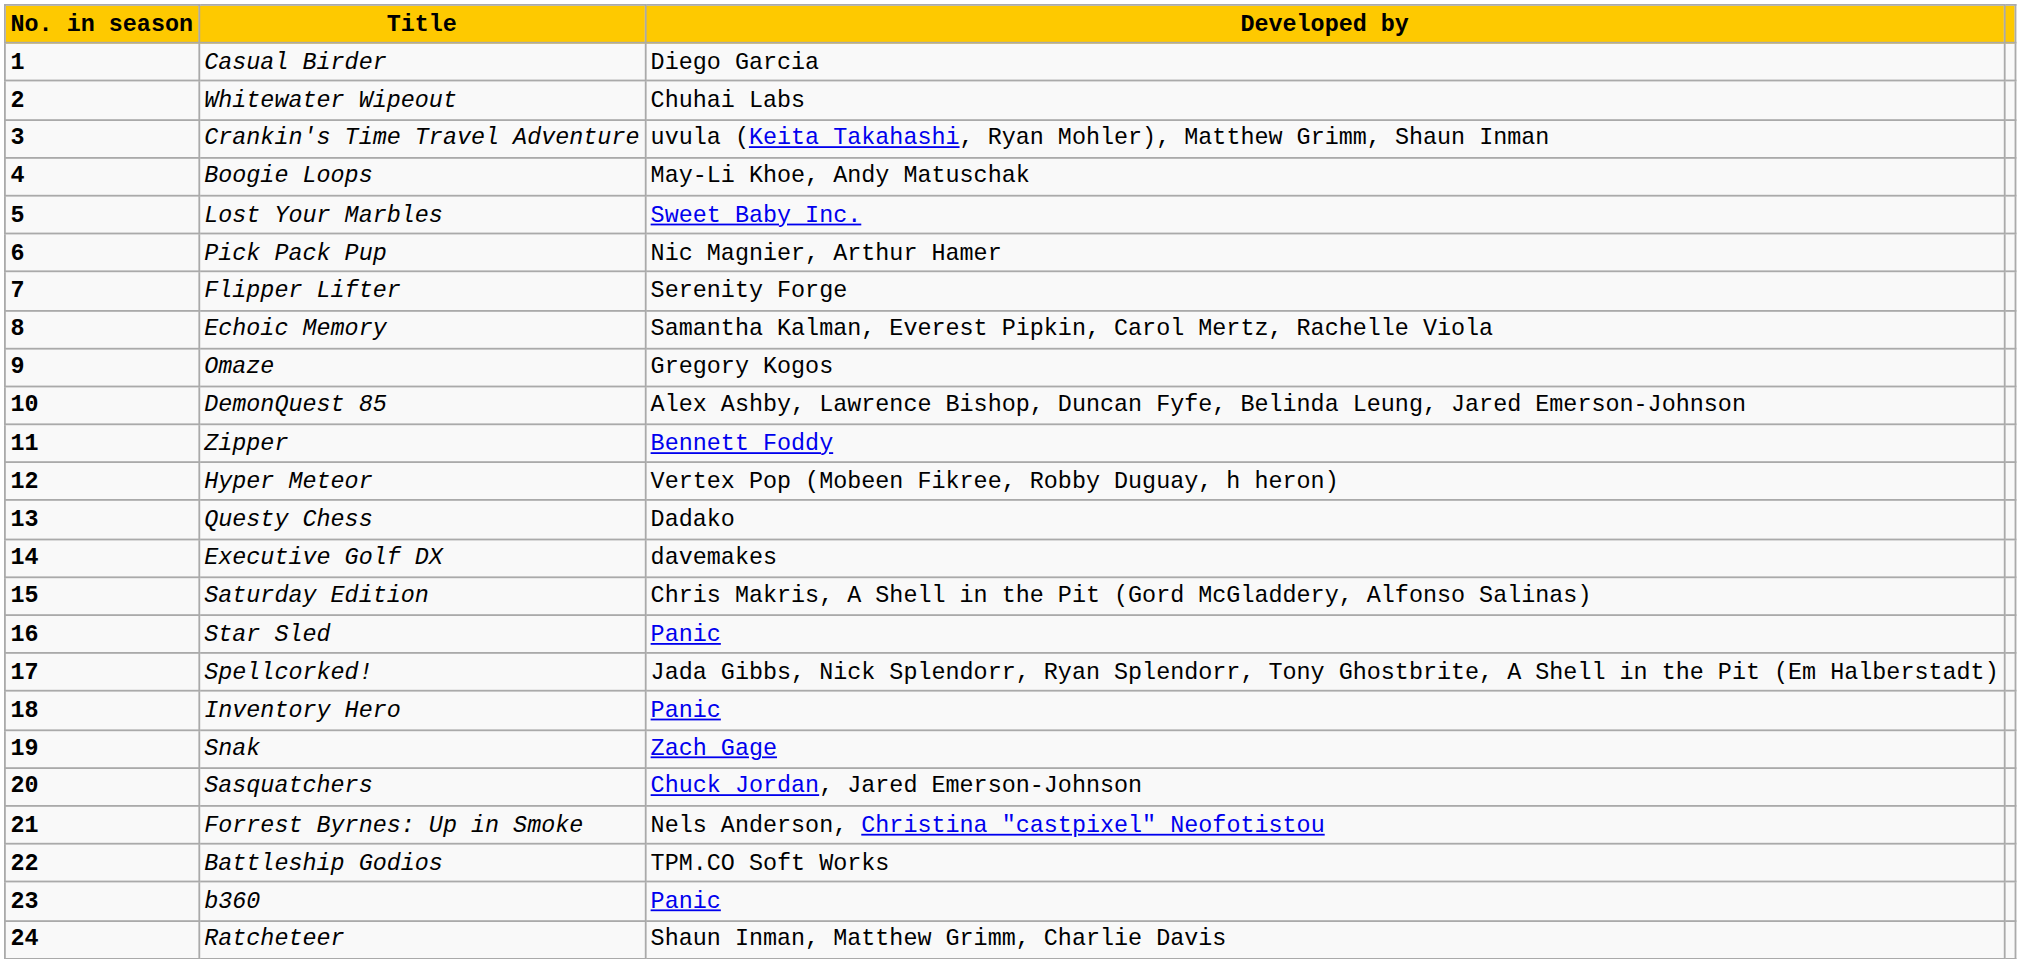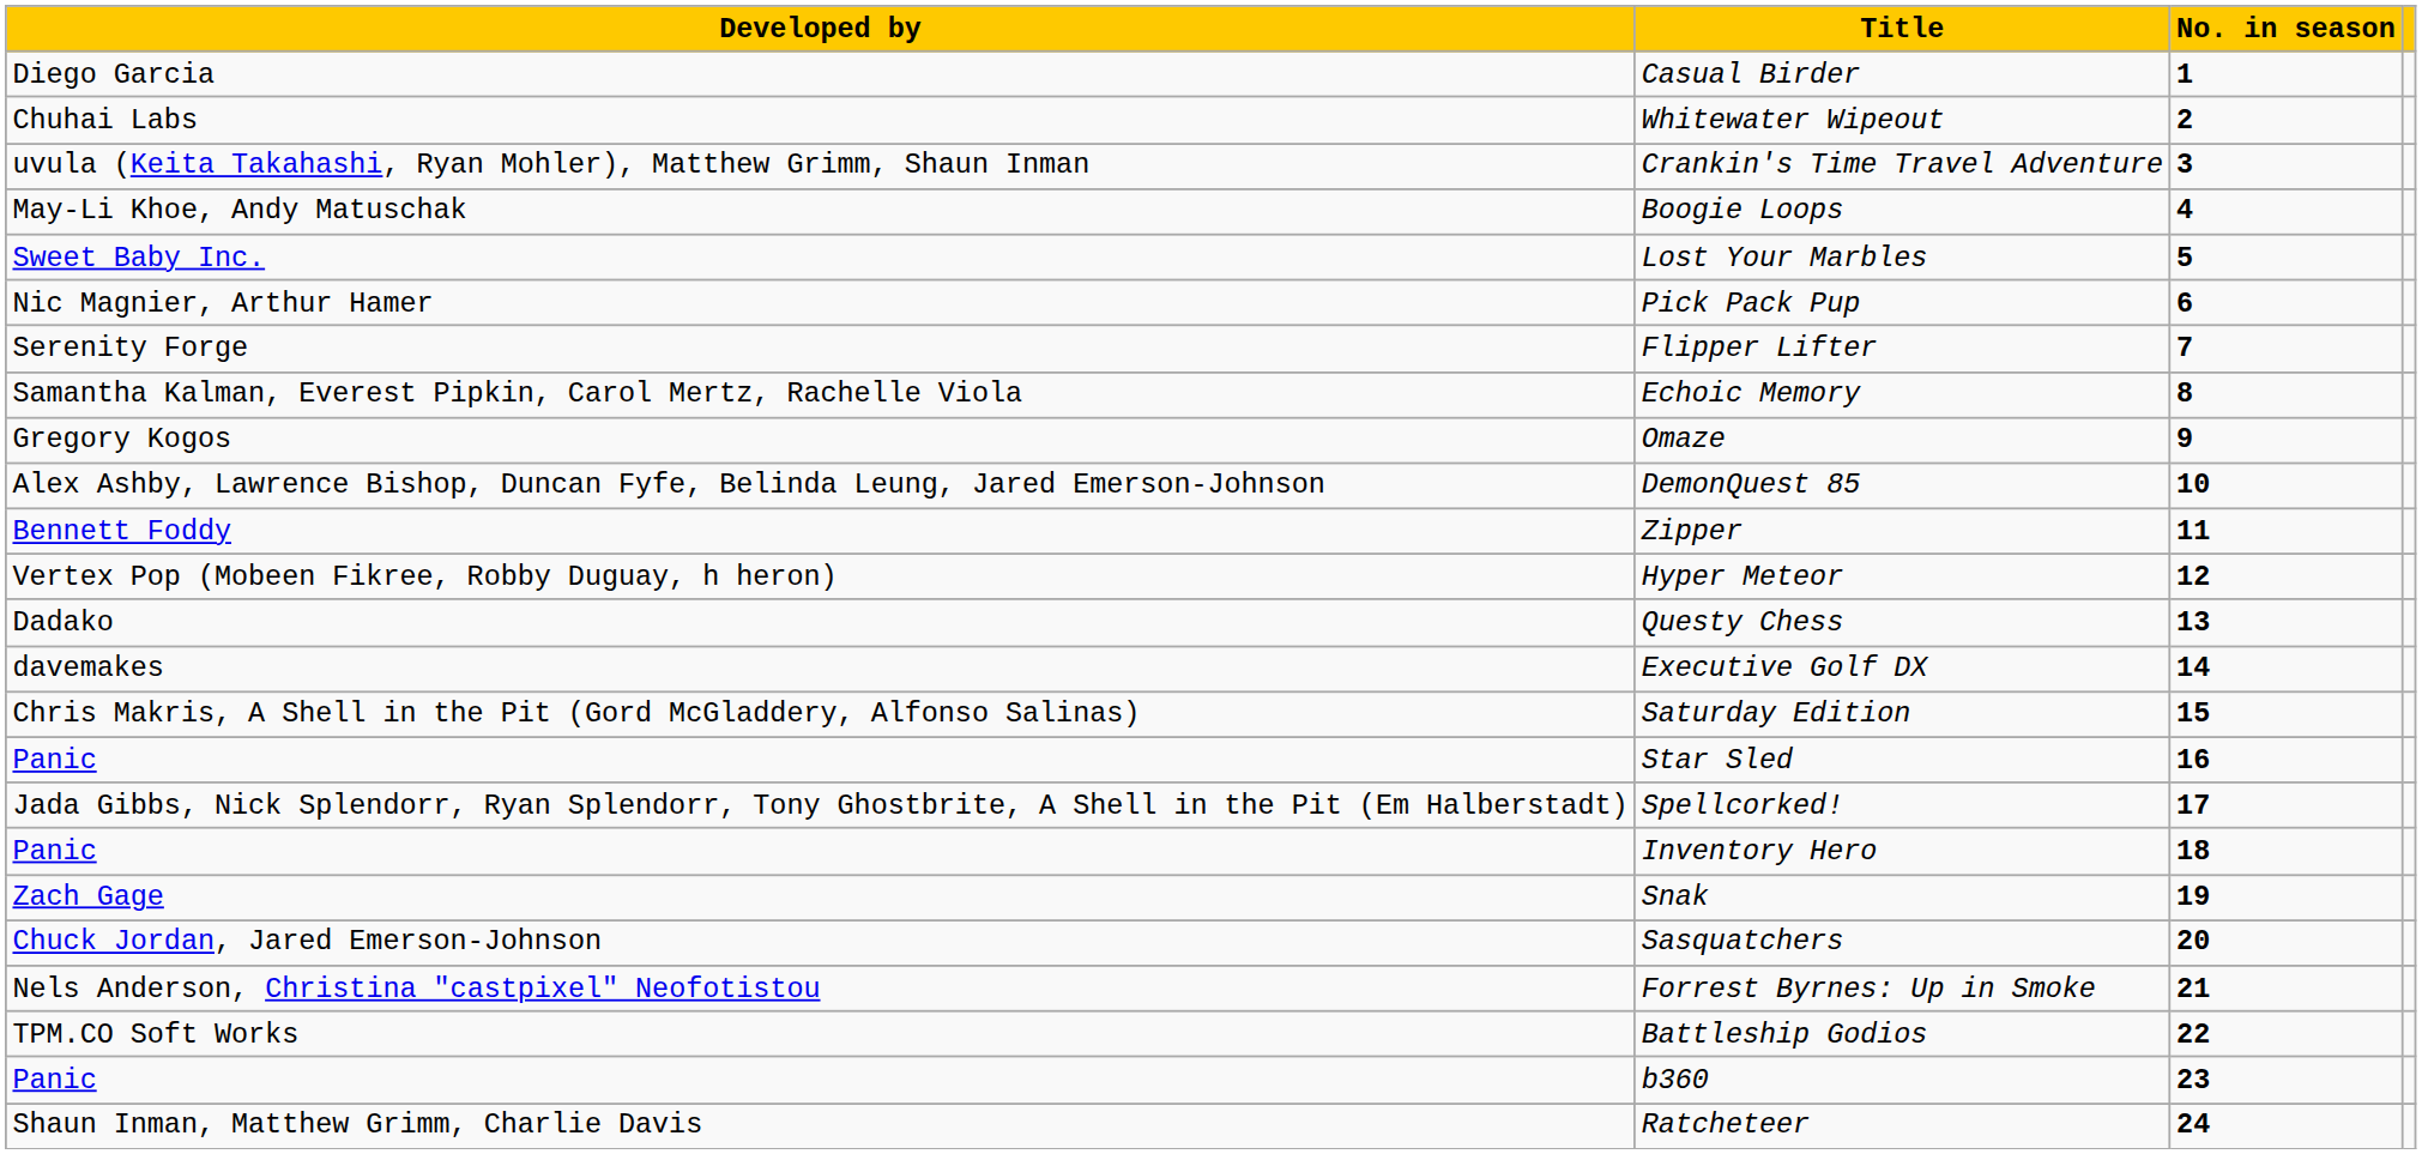columns swapped: No. in season <-> Developed by
